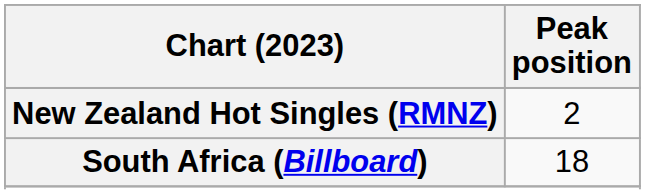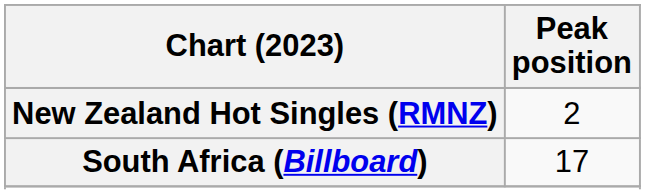South Africa (Billboard) | Peak position: 18 -> 17
